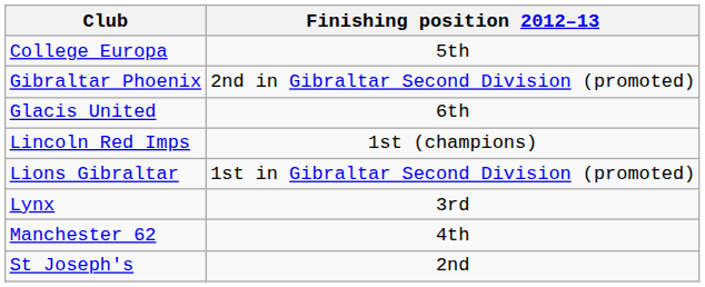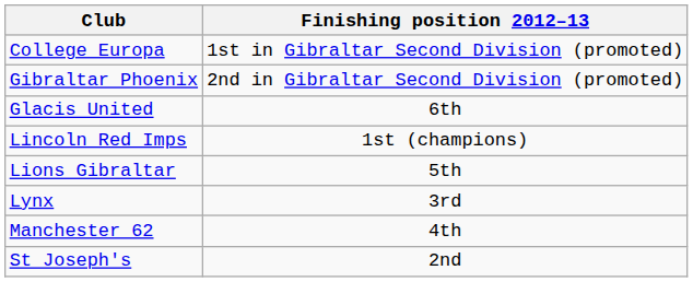College Europa | Finishing position 2012–13: 5th -> 1st in Gibraltar Second Division (promoted)
Lions Gibraltar | Finishing position 2012–13: 1st in Gibraltar Second Division (promoted) -> 5th
